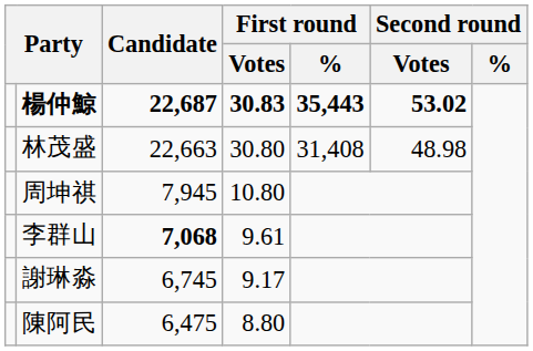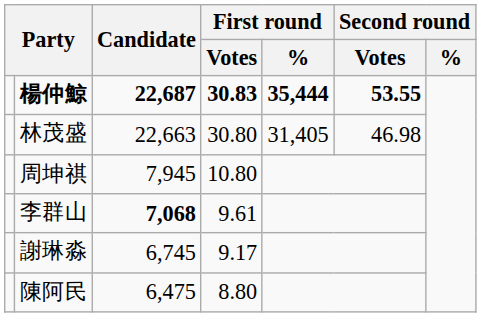楊仲鯨 | First round / %: 35,443 -> 35,444
楊仲鯨 | Second round / Votes: 53.02 -> 53.55
林茂盛 | First round / %: 31,408 -> 31,405
林茂盛 | Second round / Votes: 48.98 -> 46.98
